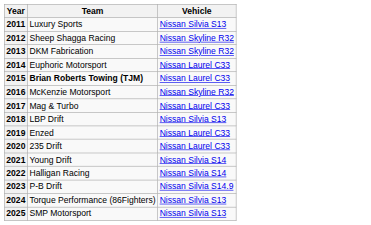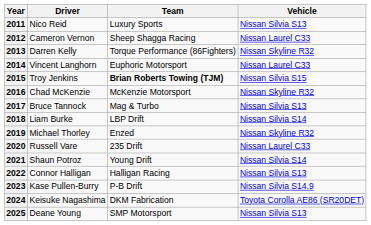+ column: Driver | Nico Reid | Cameron Vernon | Darren Kelly | Vincent Langhorn | Troy Jenkins | Chad McKenzie | Bruce Tannock | Liam Burke | Michael Thorley | Russell Vare | Shaun Potroz | Connor Halligan | Kase Pullen-Burry | Keisuke Nagashima | Deane Young
2012 | Vehicle: Nissan Skyline R32 -> Nissan Laurel C33
2013 | Team: DKM Fabrication -> Torque Performance (86Fighters)
2015 | Vehicle: Nissan Laurel C33 -> Nissan Silvia S15
2017 | Vehicle: Nissan Laurel C33 -> Nissan Silvia S13
2018 | Vehicle: Nissan Silvia S13 -> Nissan Silvia S14
2019 | Vehicle: Nissan Laurel C33 -> Nissan Skyline R32
2022 | Vehicle: Nissan Silvia S14 -> Nissan Silvia S13
2024 | Team: Torque Performance (86Fighters) -> DKM Fabrication
2024 | Vehicle: Nissan Silvia S13 -> Toyota Corolla AE86 (SR20DET)
